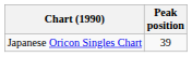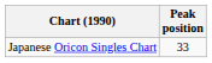Japanese Oricon Singles Chart | Peak position: 39 -> 33
